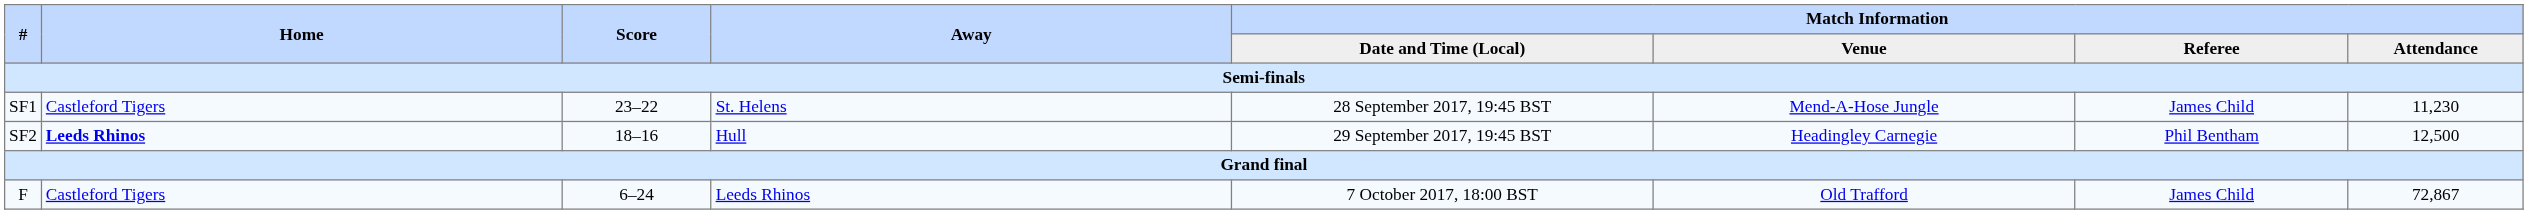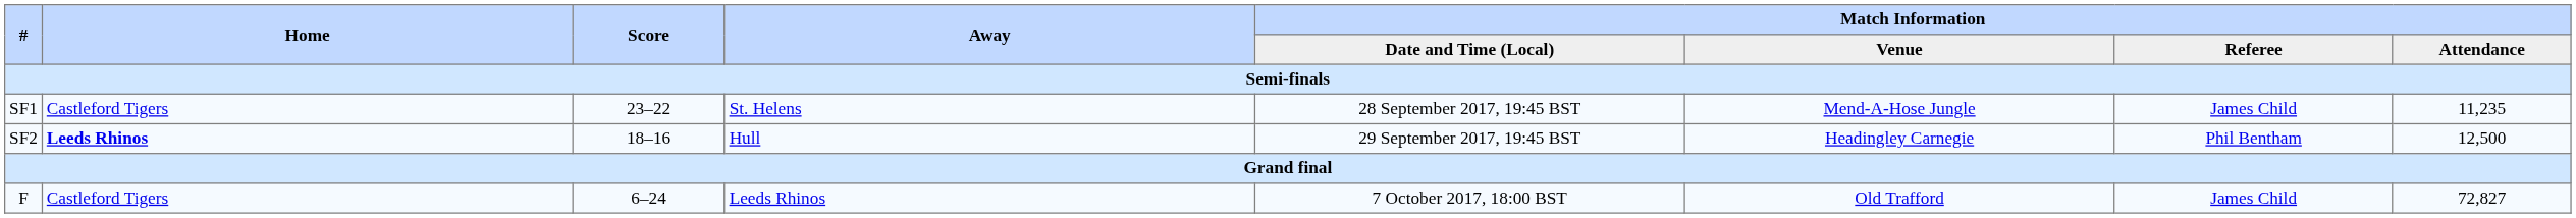SF1 | Match Information / Attendance: 11,230 -> 11,235
F | Match Information / Attendance: 72,867 -> 72,827
